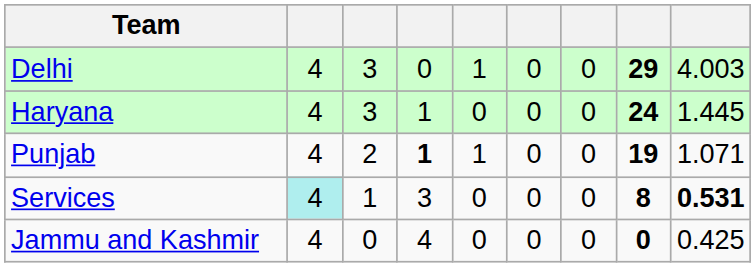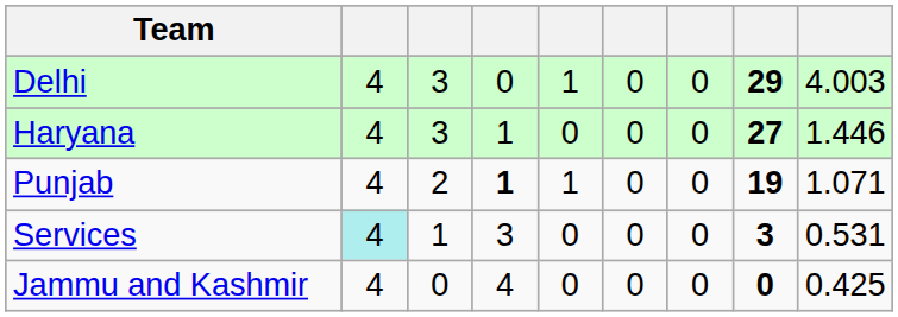Haryana | column 8: 24 -> 27
Haryana | column 9: 1.445 -> 1.446
Services | column 8: 8 -> 3
Services | column 9: bold -> normal
